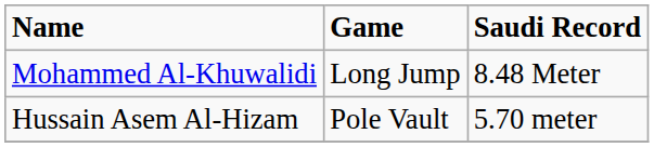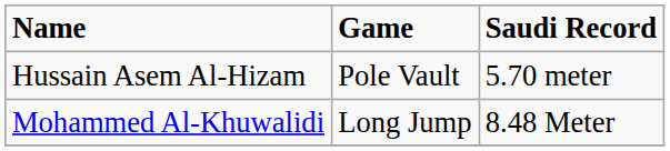rows swapped: Mohammed Al-Khuwalidi <-> Hussain Asem Al-Hizam
